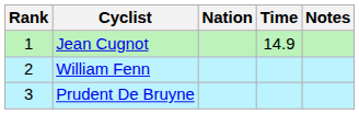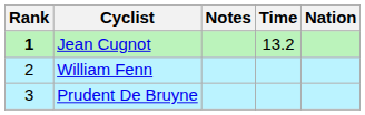columns swapped: Nation <-> Notes
Jean Cugnot | Rank: normal -> bold
Jean Cugnot | Time: 14.9 -> 13.2
